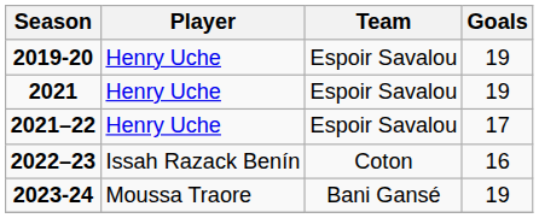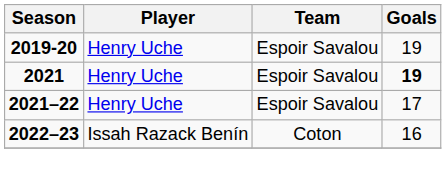2021 | Goals: normal -> bold
- row: 2023-24 | Moussa Traore | Bani Gansé | 19
